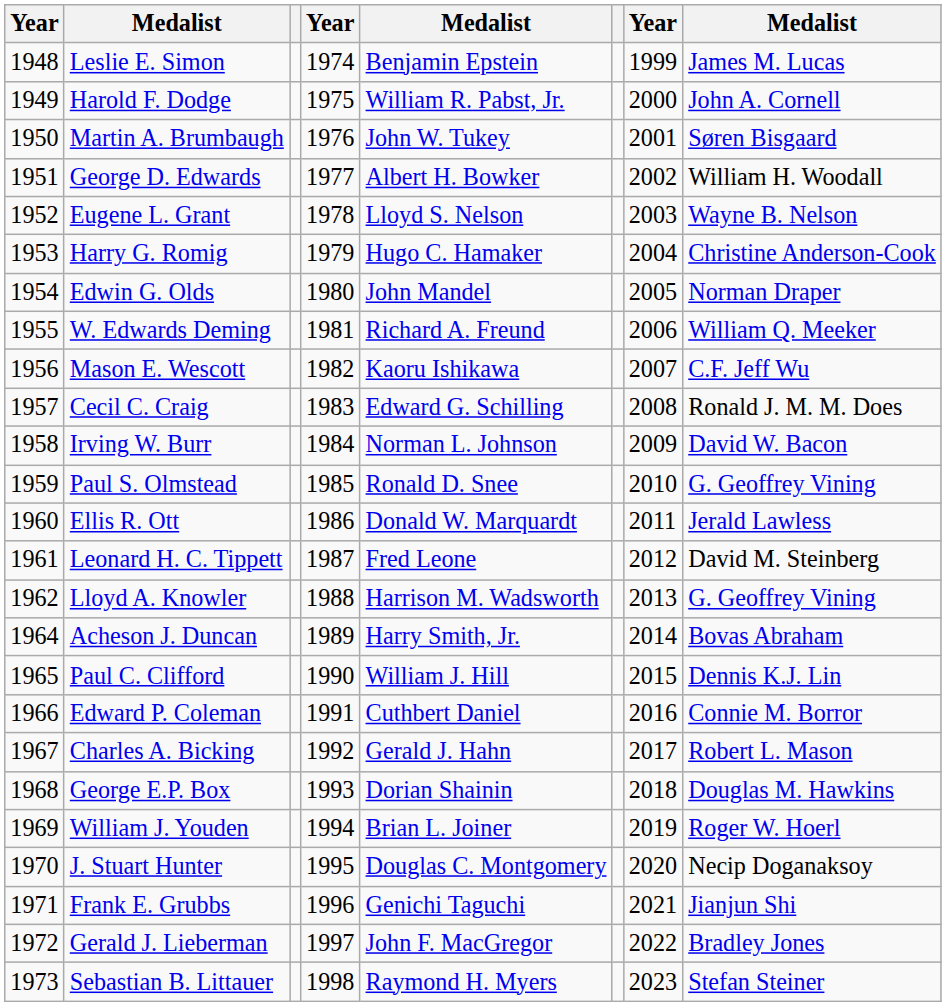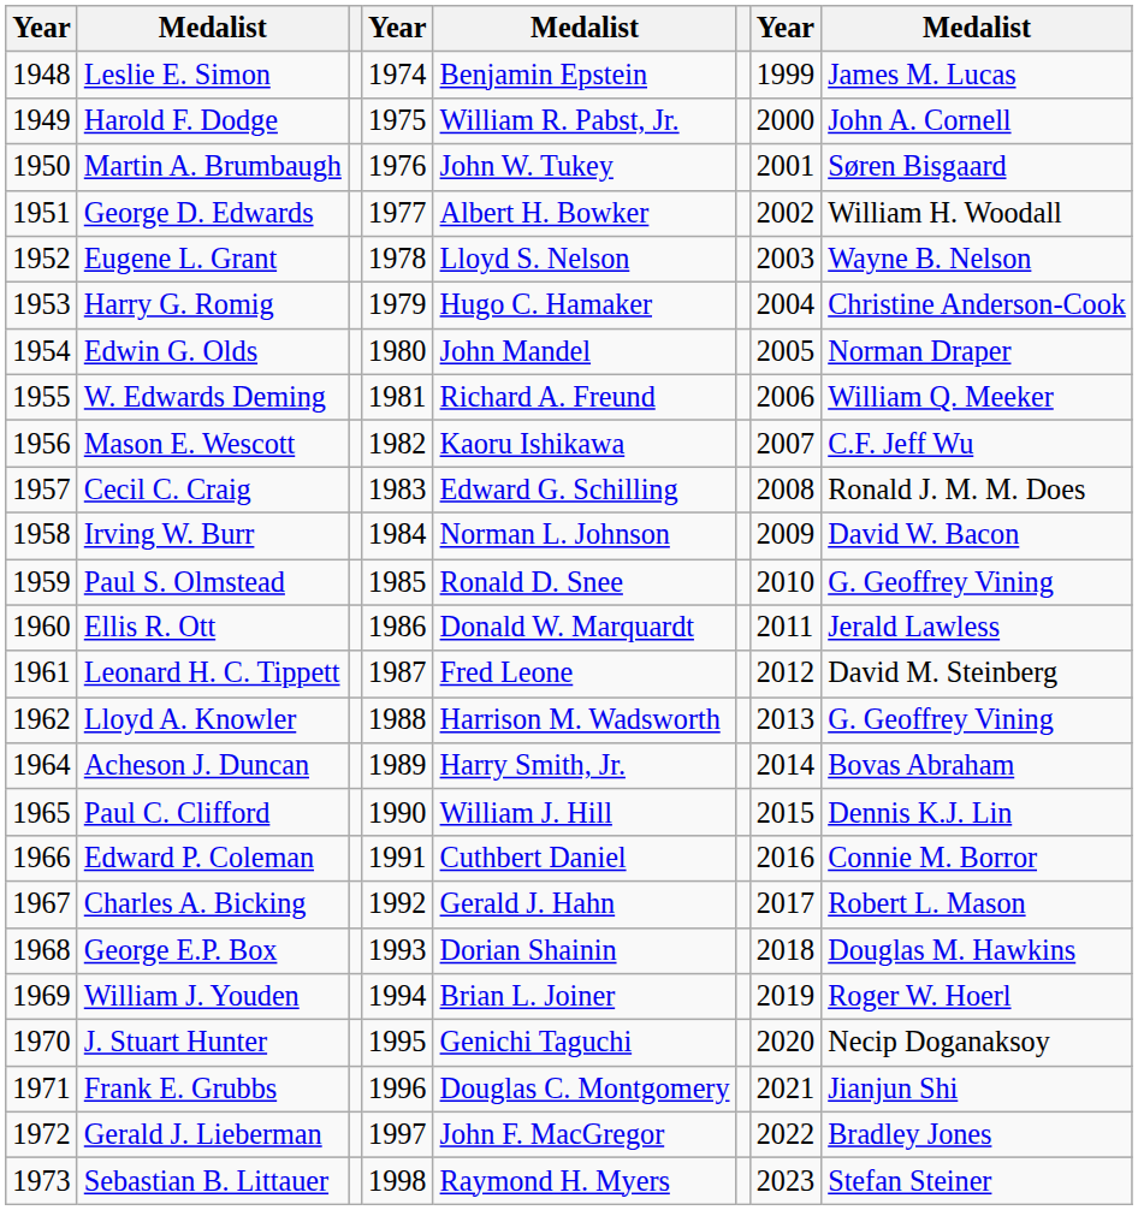J. Stuart Hunter | column 5: Douglas C. Montgomery -> Genichi Taguchi
Frank E. Grubbs | column 5: Genichi Taguchi -> Douglas C. Montgomery
